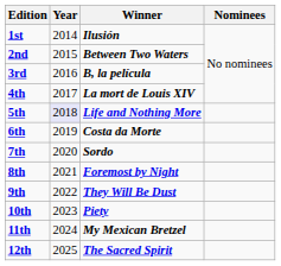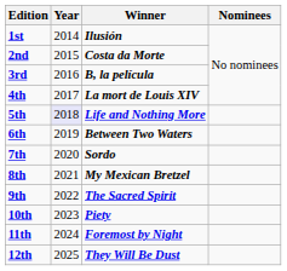2nd | Winner: Between Two Waters -> Costa da Morte
6th | Winner: Costa da Morte -> Between Two Waters
8th | Winner: Foremost by Night -> My Mexican Bretzel
9th | Winner: They Will Be Dust -> The Sacred Spirit
11th | Winner: My Mexican Bretzel -> Foremost by Night
12th | Winner: The Sacred Spirit -> They Will Be Dust
